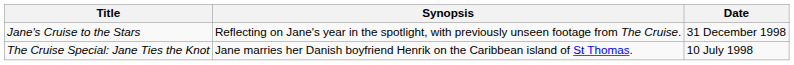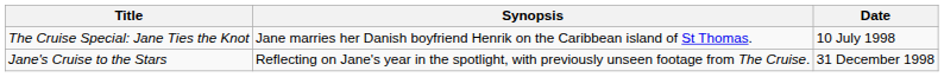rows swapped: The Cruise Special: Jane Ties the Knot <-> Jane's Cruise to the Stars
